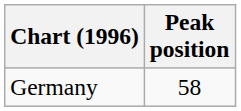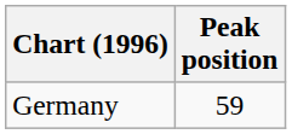Germany | Peak position: 58 -> 59
